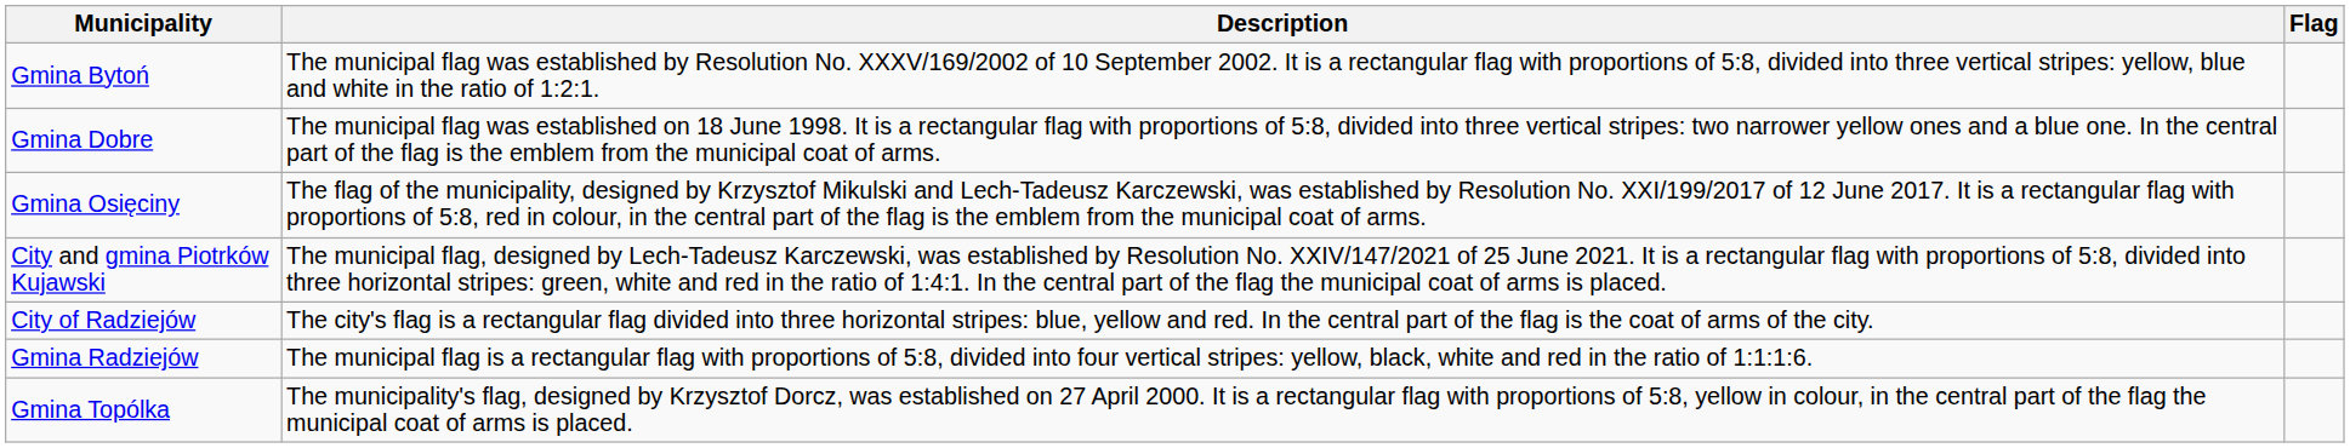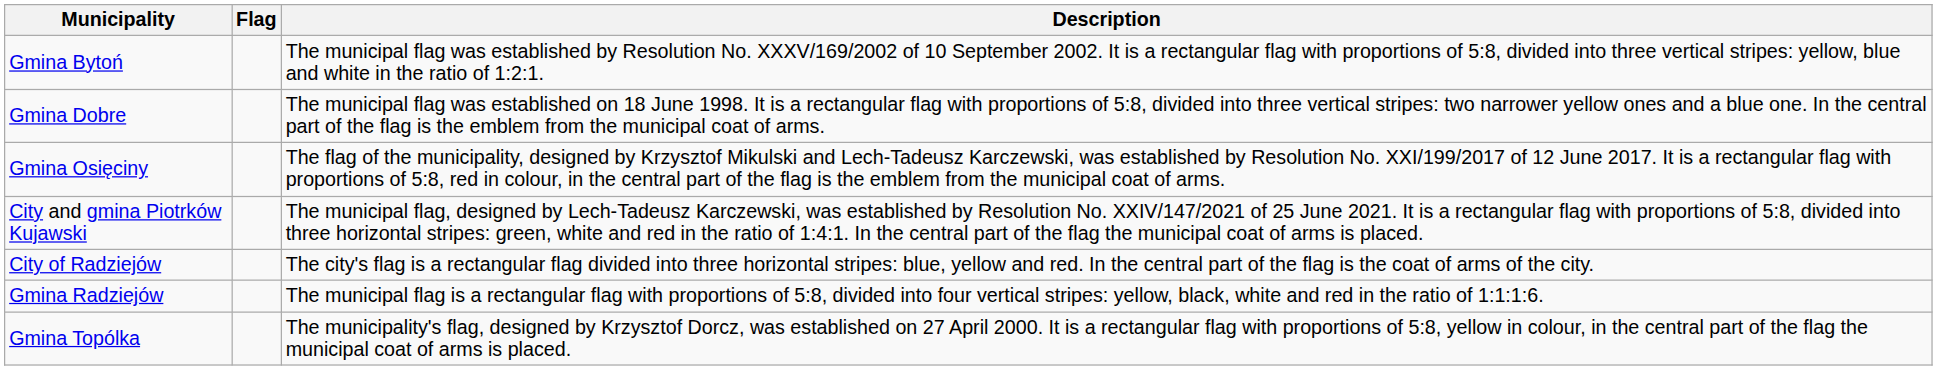columns swapped: Flag <-> Description
